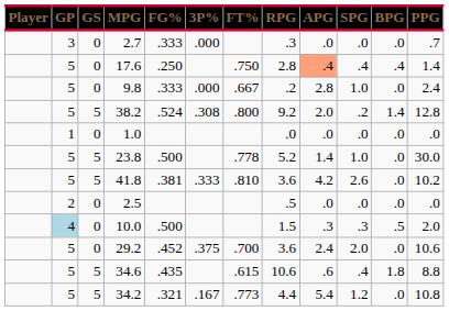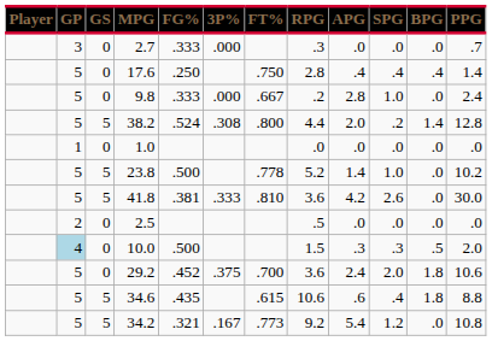17.6 | APG: lightsalmon background -> no background
38.2 | RPG: 9.2 -> 4.4
23.8 | PPG: 30.0 -> 10.2
41.8 | PPG: 10.2 -> 30.0
29.2 | BPG: .0 -> 1.8
34.2 | RPG: 4.4 -> 9.2
